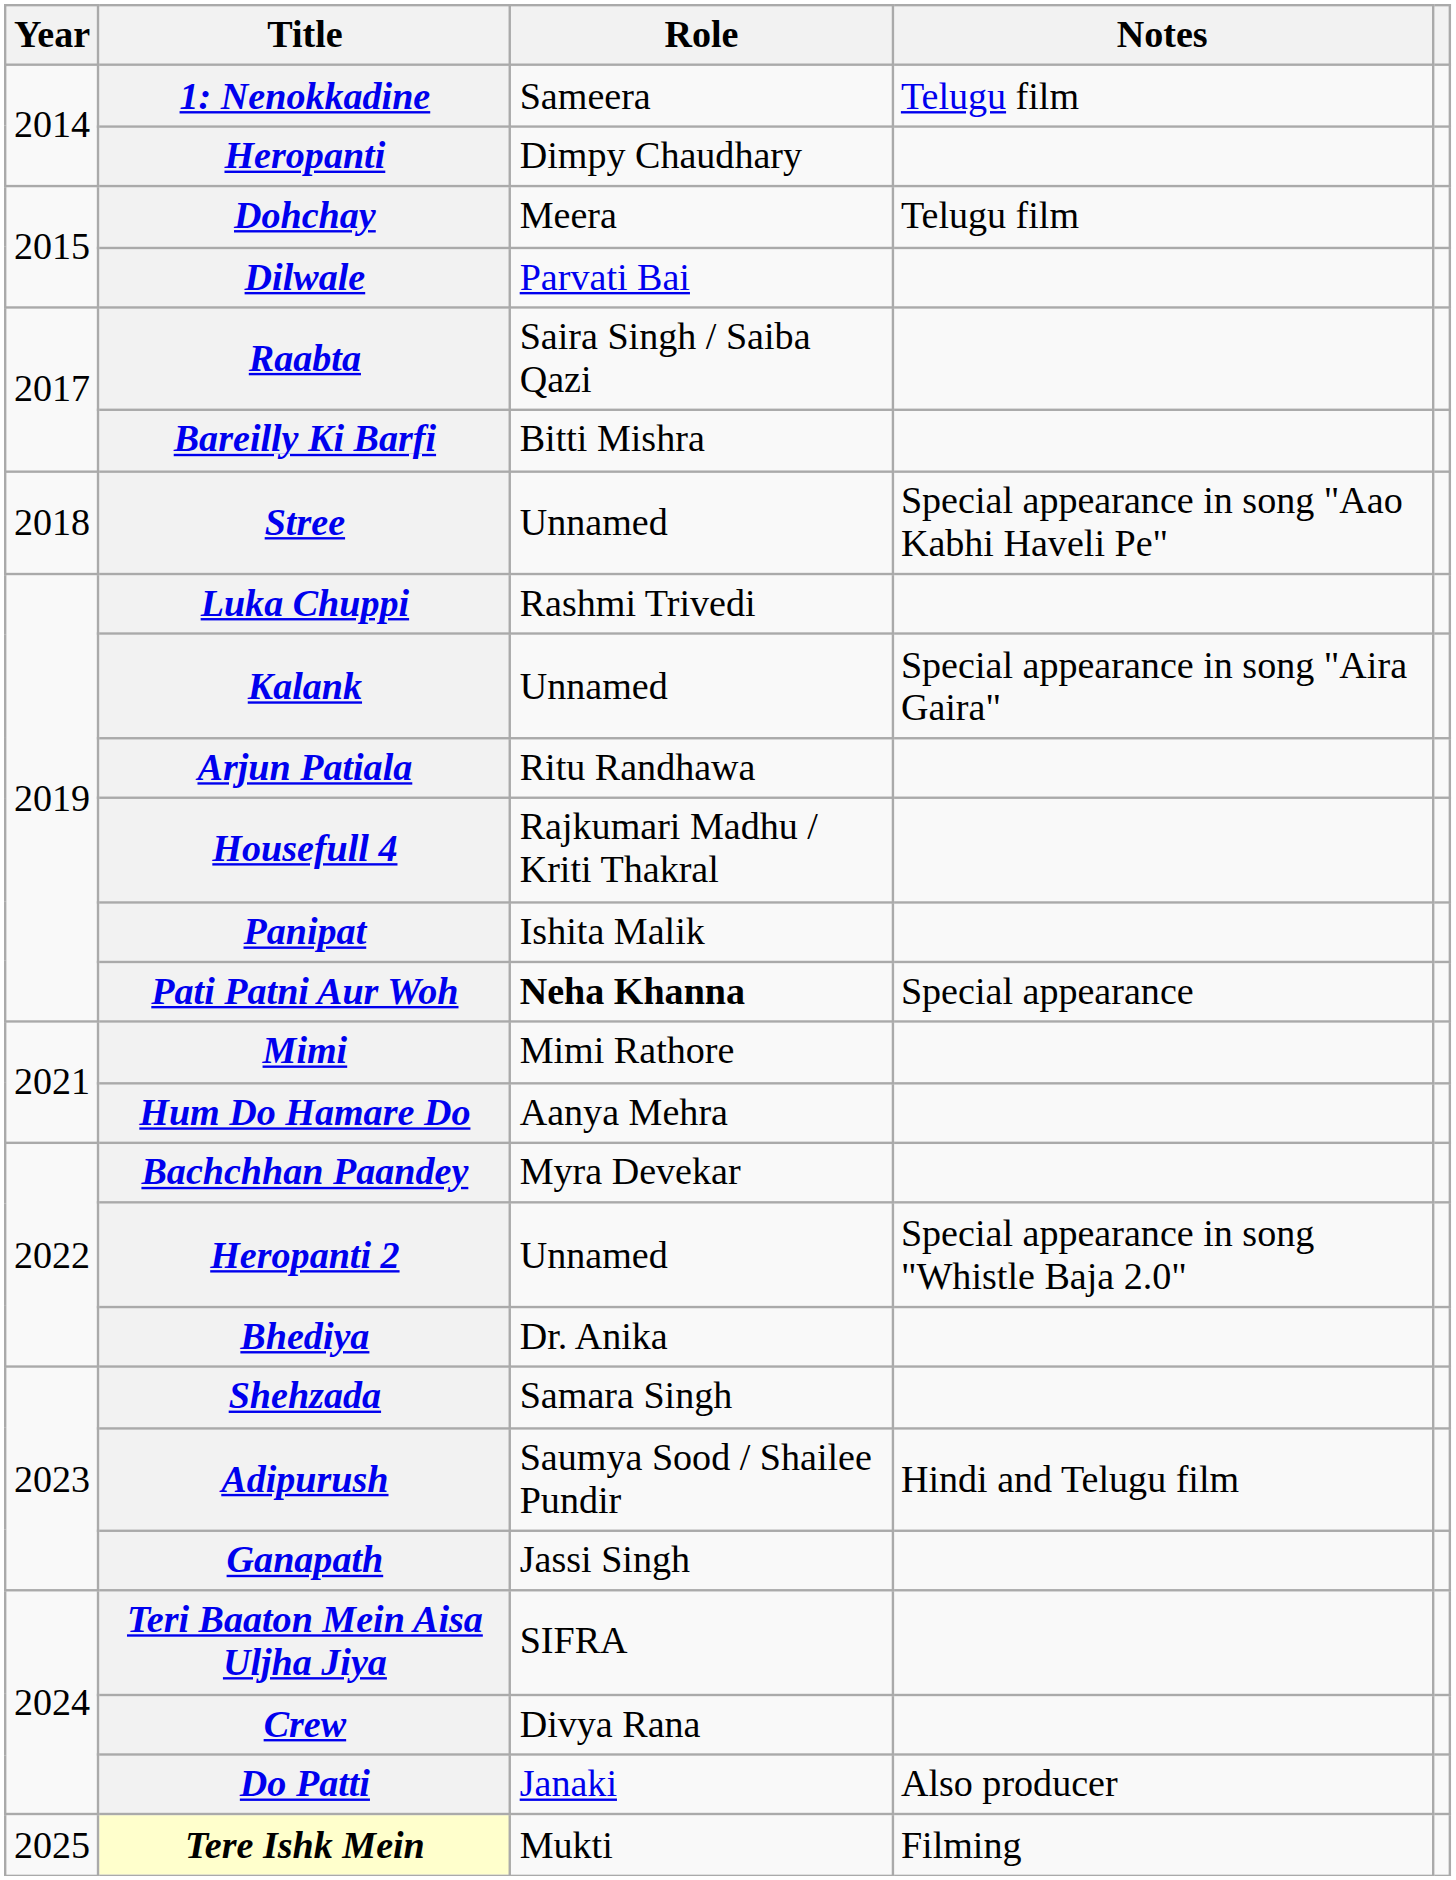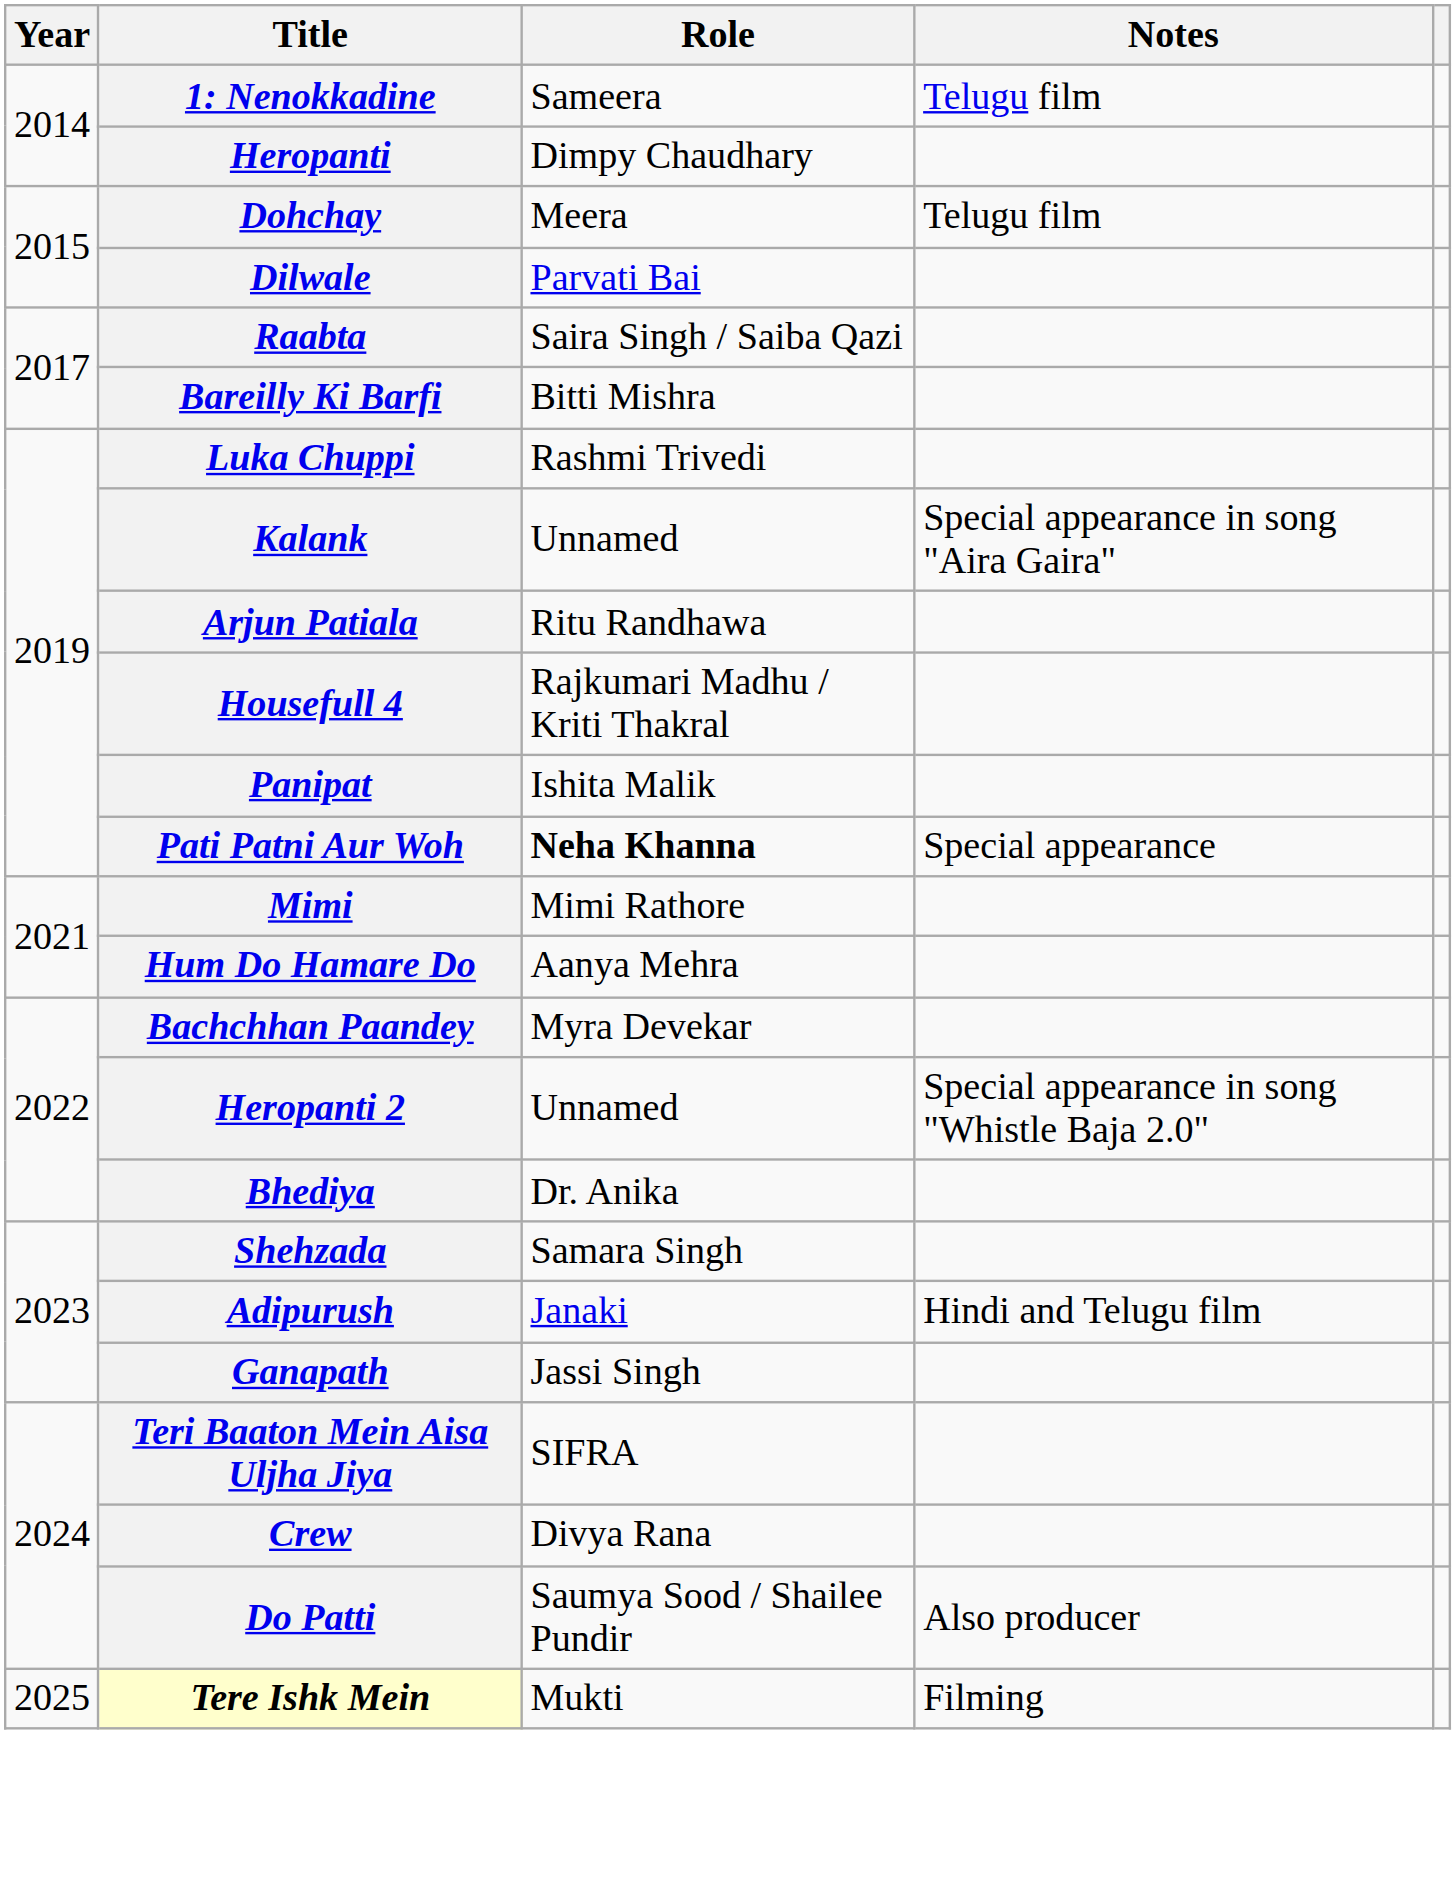- row: 2018 | Stree | Unnamed | Special appearance in song "Aao Kabhi Haveli Pe"
Adipurush | Role: Saumya Sood / Shailee Pundir -> Janaki
Do Patti | Role: Janaki -> Saumya Sood / Shailee Pundir
